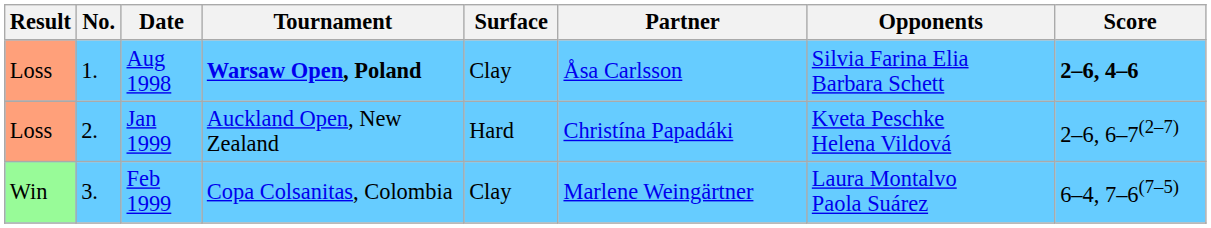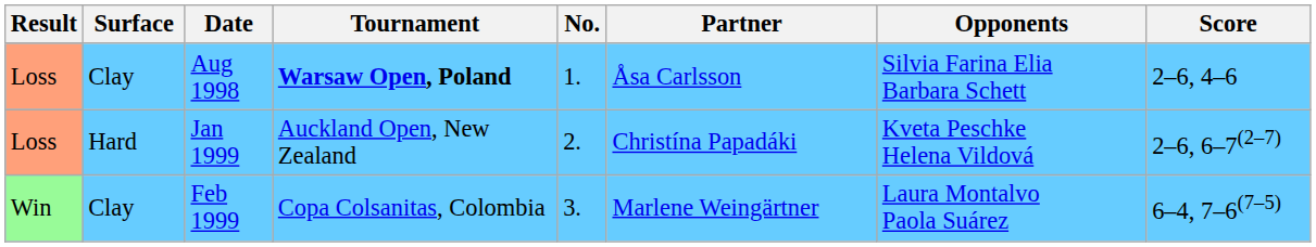columns swapped: No. <-> Surface
Aug 1998 | Score: bold -> normal
